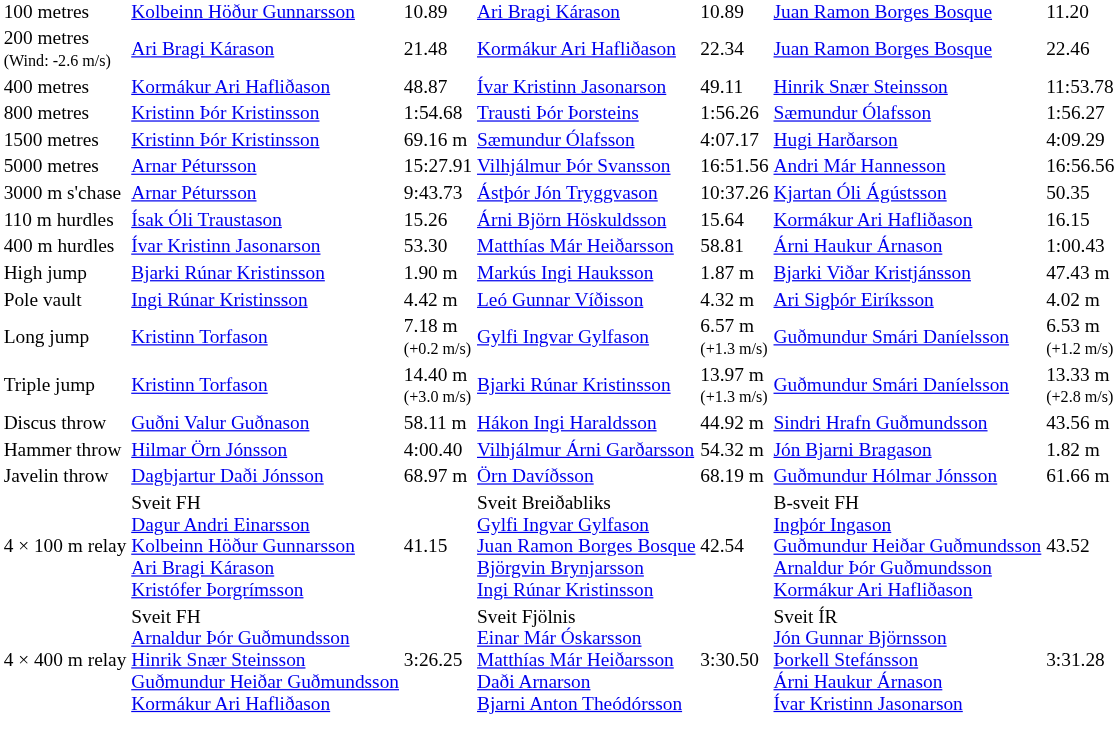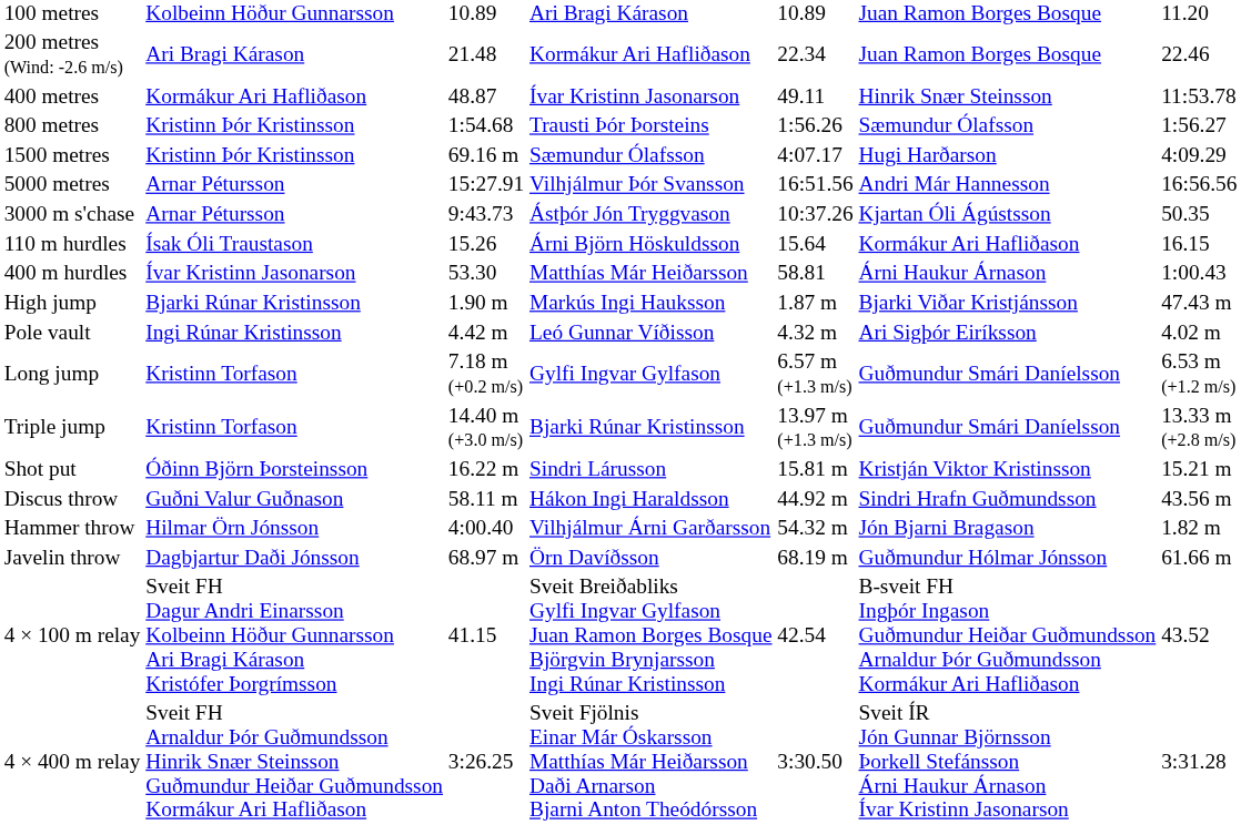+ row: Shot put | Óðinn Björn Þorsteinsson | 16.22 m | Sindri Lárusson | 15.81 m | Kristján Viktor Kristinsson | 15.21 m
